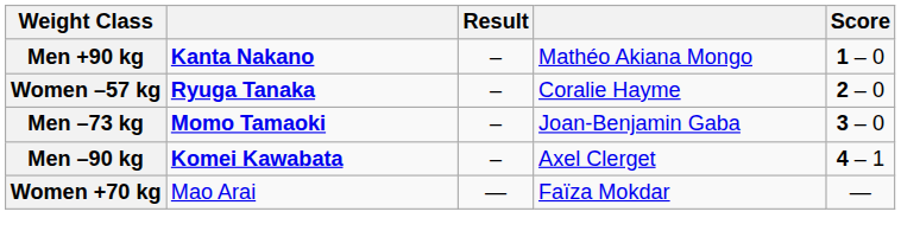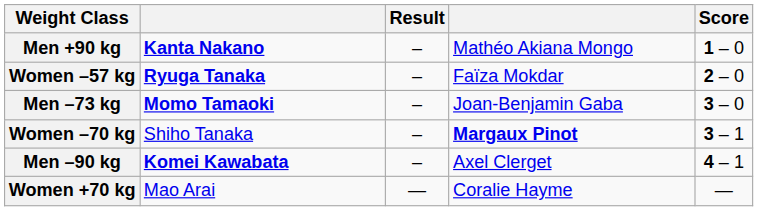Women –57 kg | column 4: Coralie Hayme -> Faïza Mokdar
+ row: Women –70 kg | Shiho Tanaka | – | Margaux Pinot | 3 – 1
Women +70 kg | column 4: Faïza Mokdar -> Coralie Hayme
